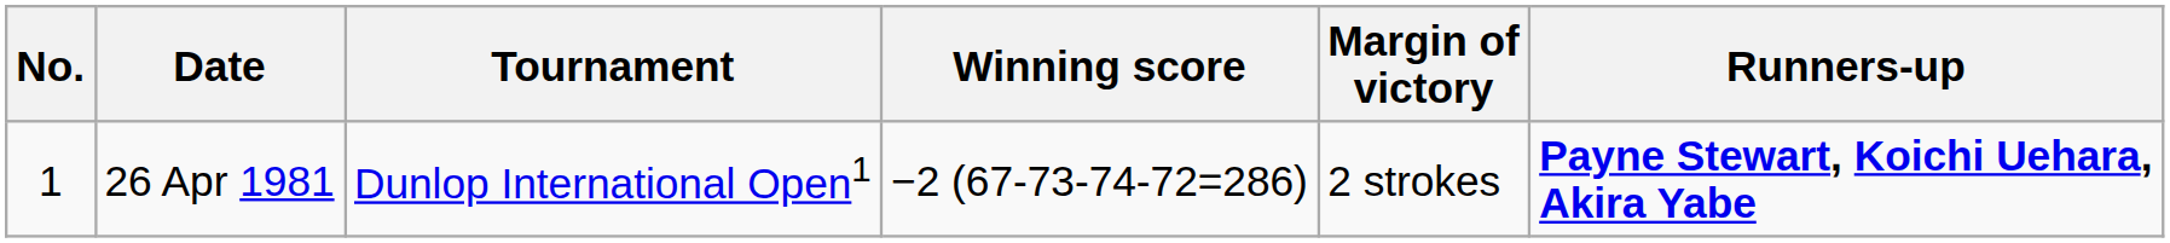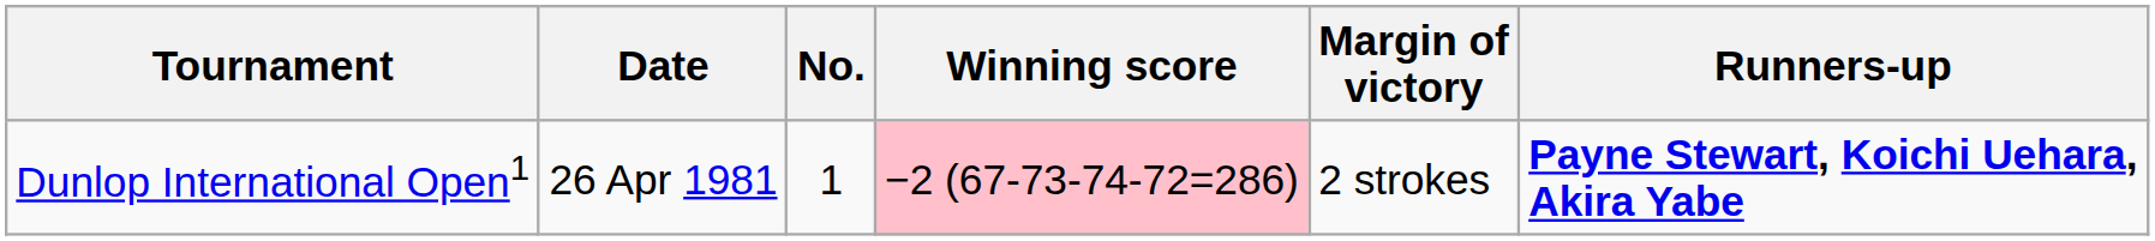columns swapped: No. <-> Tournament
26 Apr 1981 | Winning score: no background -> pink background
